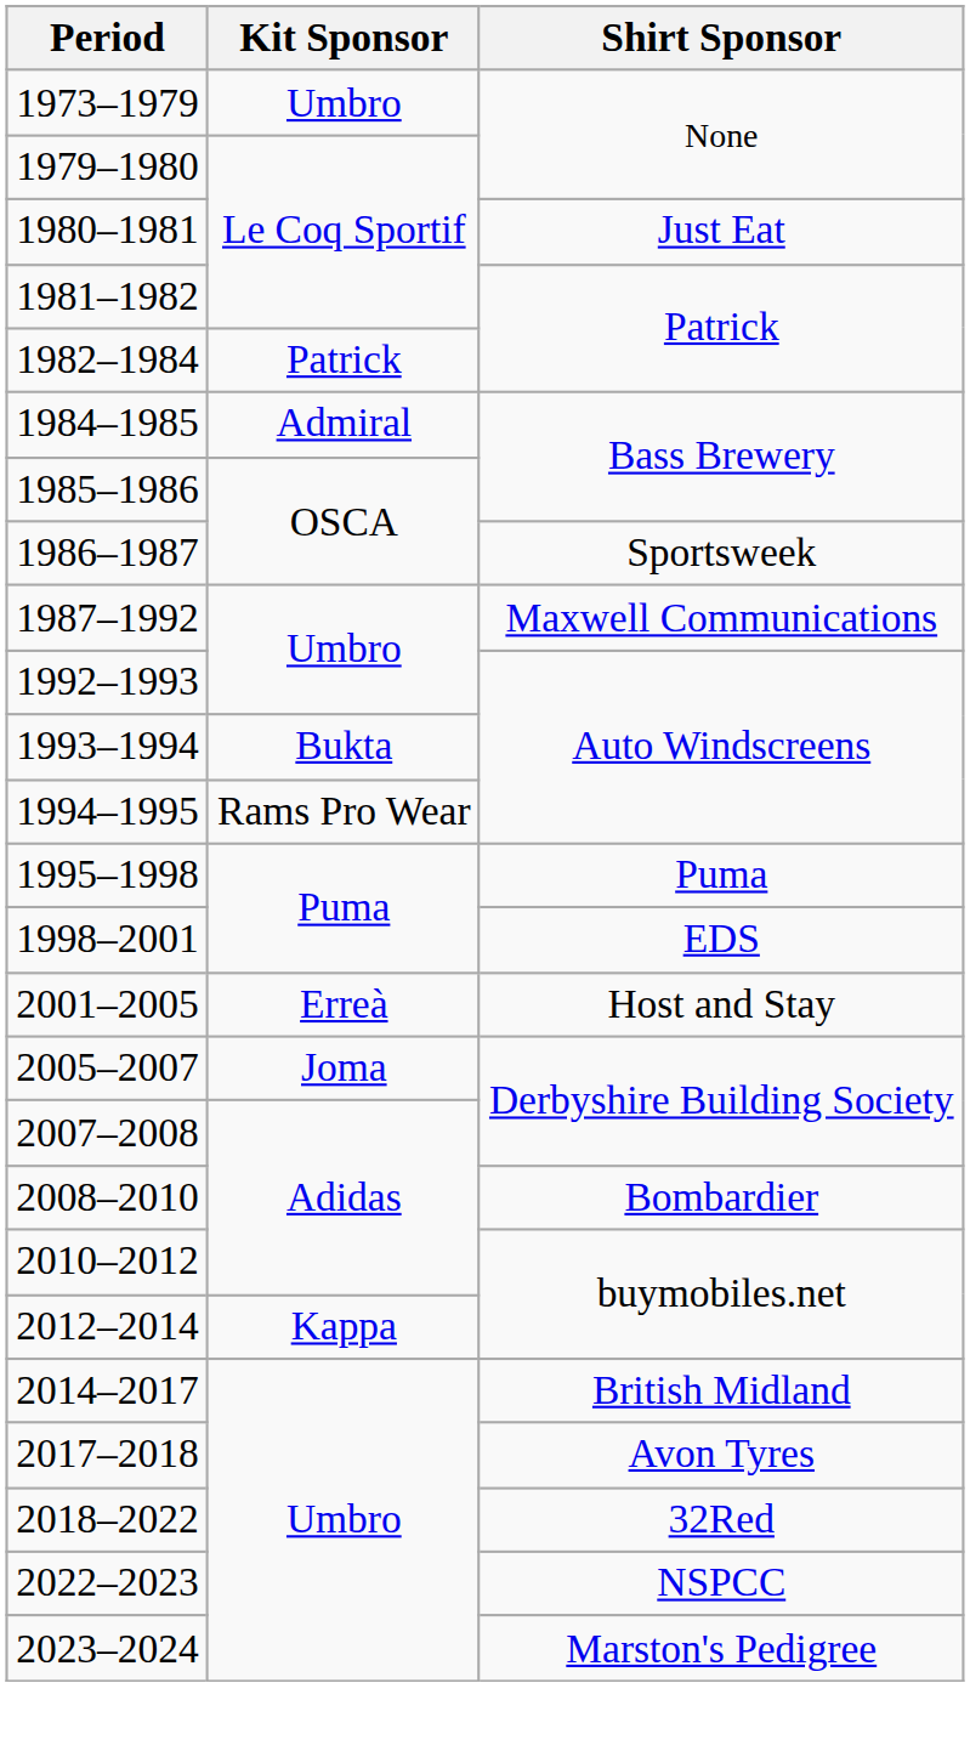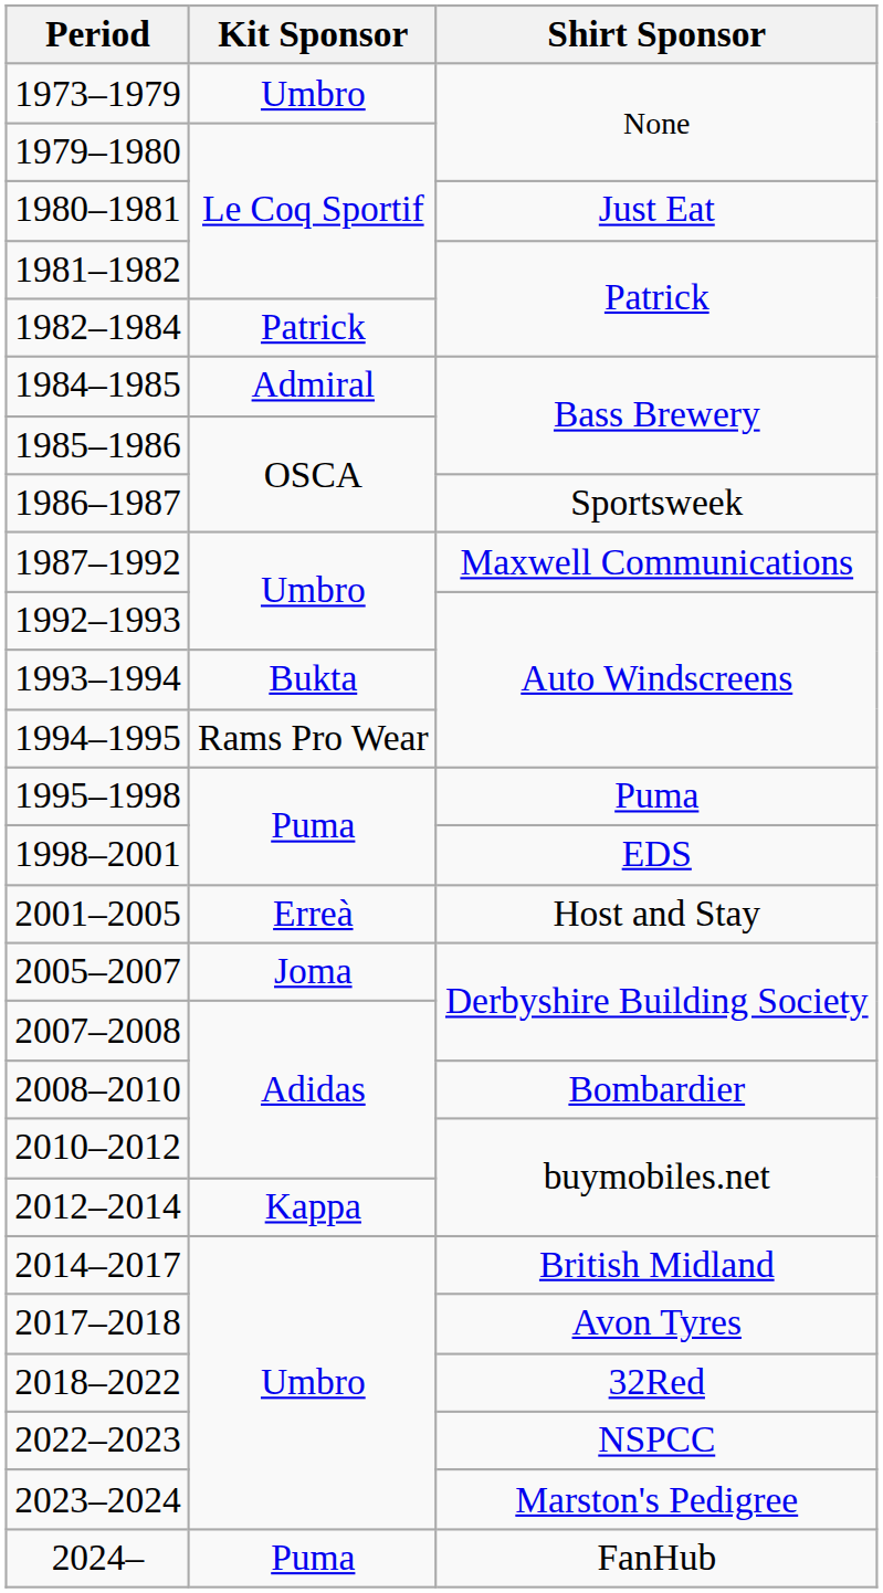+ row: 2024– | Puma | FanHub
